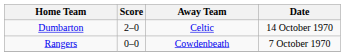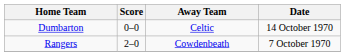Dumbarton | Score: 2–0 -> 0–0
Rangers | Score: 0–0 -> 2–0
